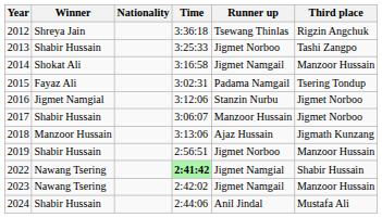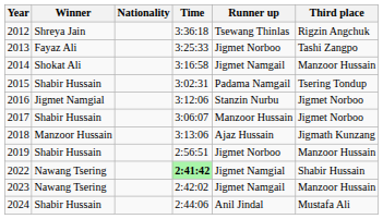2013 | Winner: Shabir Hussain -> Fayaz Ali
2015 | Winner: Fayaz Ali -> Shabir Hussain
